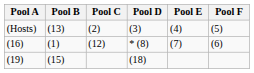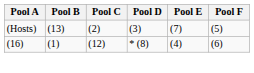(Hosts) | Pool E: (4) -> (7)
(16) | Pool E: (7) -> (4)
- row: (19) | (15) | (18)
